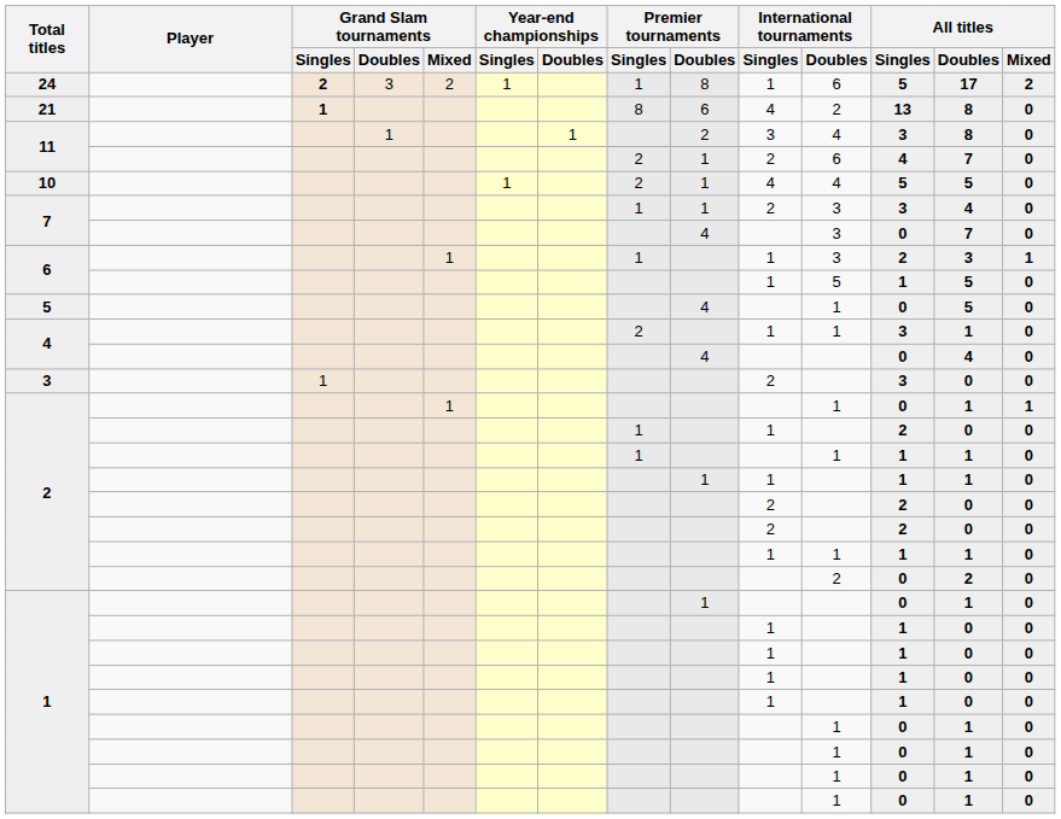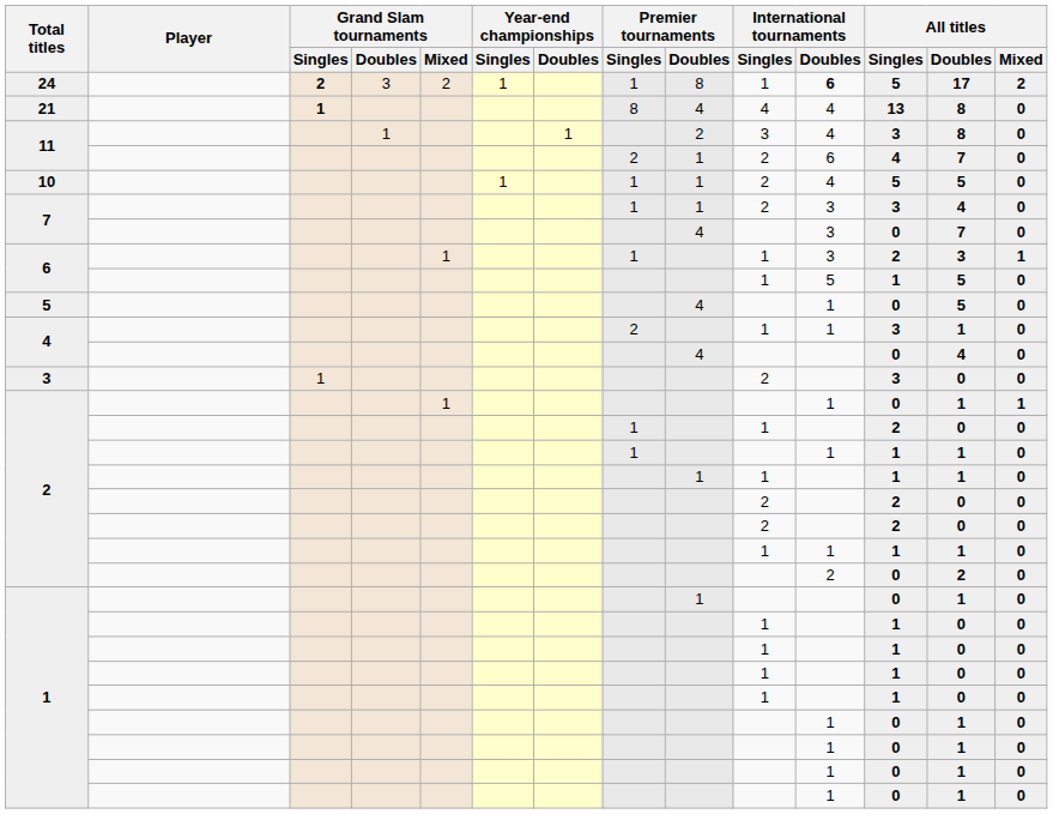24 | International tournaments / Doubles: normal -> bold
21 | Premier tournaments / Doubles: 6 -> 4
21 | International tournaments / Doubles: 2 -> 4
10 | Premier tournaments / Singles: 2 -> 1
10 | International tournaments / Singles: 4 -> 2
